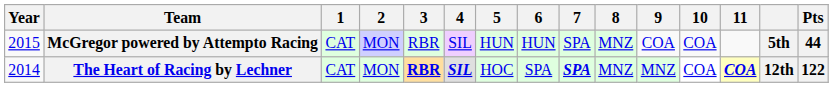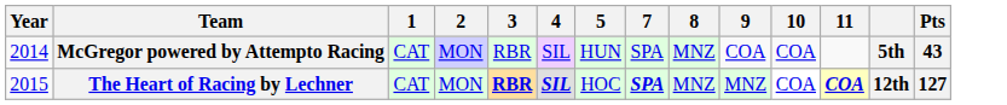- column: 6 | HUN | SPA
McGregor powered by Attempto Racing | Year: 2015 -> 2014
McGregor powered by Attempto Racing | Pts: 44 -> 43
The Heart of Racing by Lechner | Year: 2014 -> 2015
The Heart of Racing by Lechner | Pts: 122 -> 127
